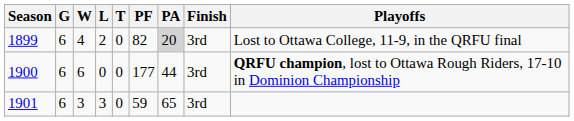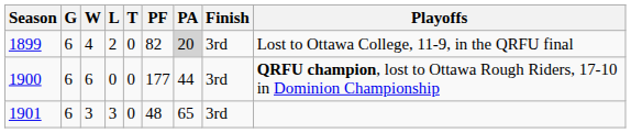1901 | PF: 59 -> 48
